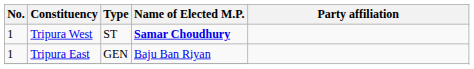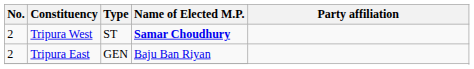Tripura West | No.: 1 -> 2
Tripura East | No.: 1 -> 2
